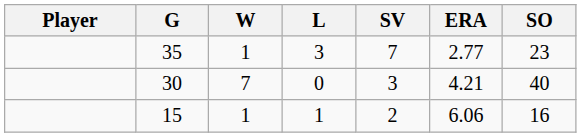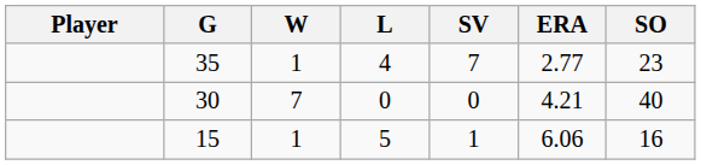35 | L: 3 -> 4
30 | SV: 3 -> 0
15 | L: 1 -> 5
15 | SV: 2 -> 1
